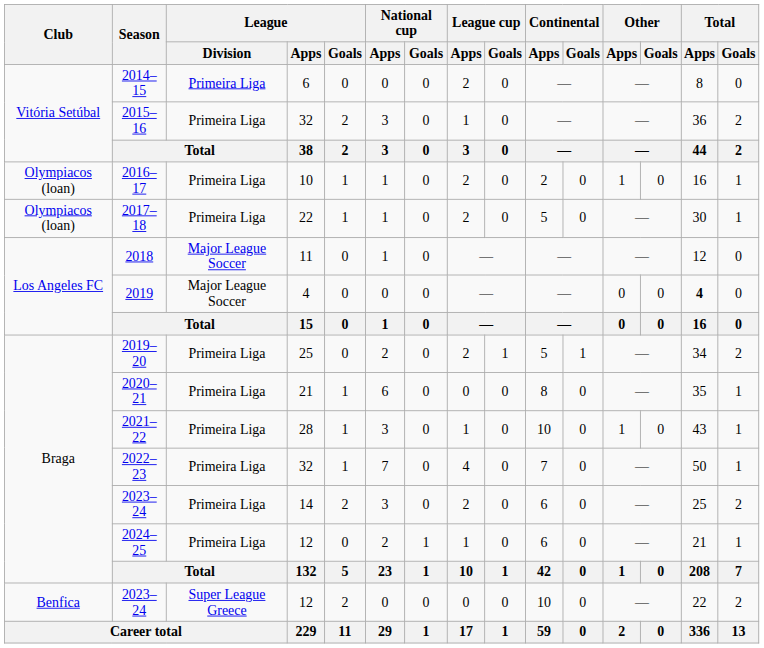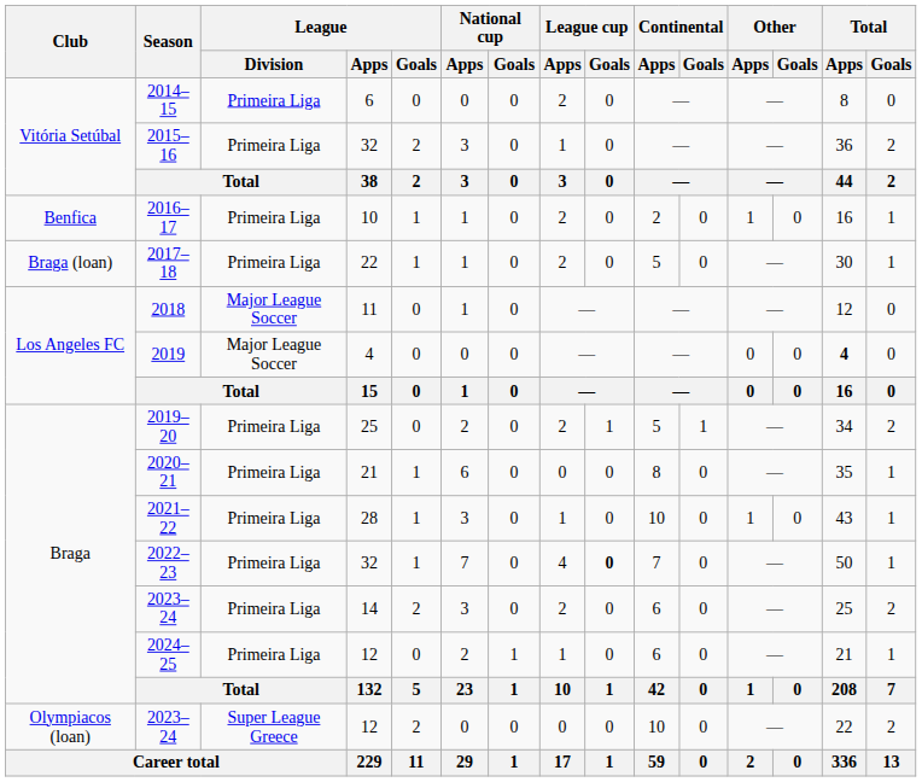2016–17 | Club: Olympiacos (loan) -> Benfica
2017–18 | Club: Olympiacos (loan) -> Braga (loan)
2022–23 | League cup / Goals: normal -> bold
2023–24 / 12 | Club: Benfica -> Olympiacos (loan)
